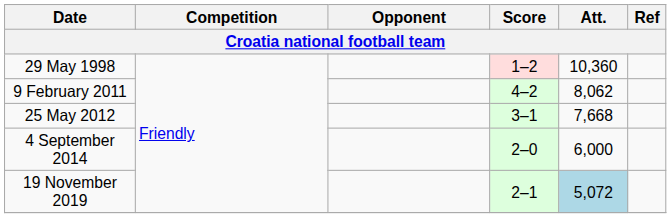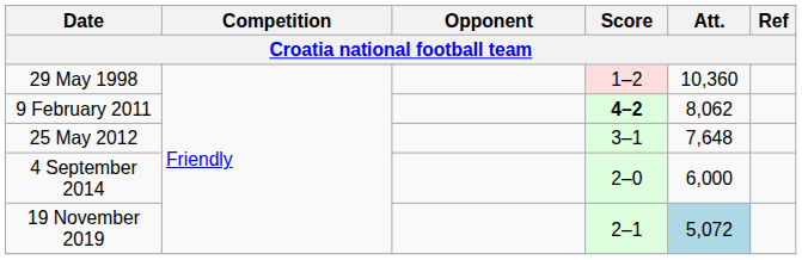9 February 2011 | Score: normal -> bold
25 May 2012 | Att.: 7,668 -> 7,648
